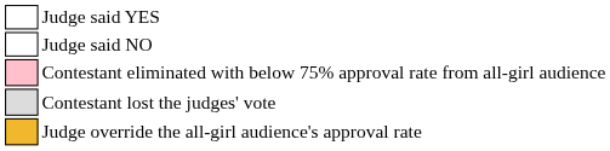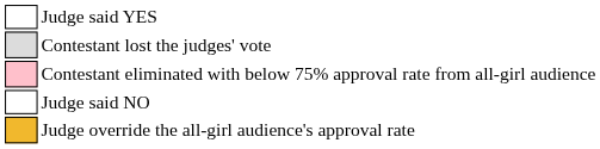rows swapped: Judge said NO <-> Contestant lost the judges' vote
